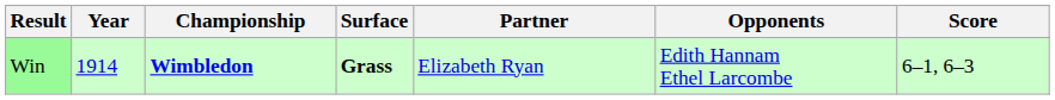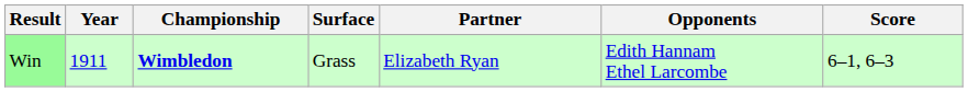Win | Year: 1914 -> 1911
Win | Surface: bold -> normal
